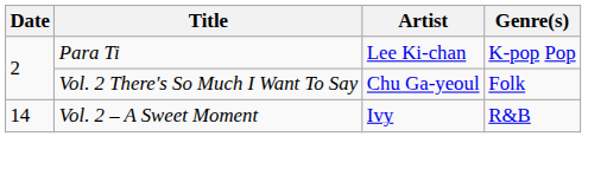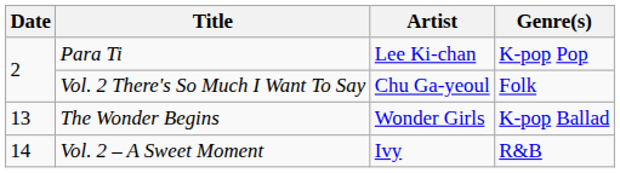+ row: 13 | The Wonder Begins | Wonder Girls | K-pop Ballad
